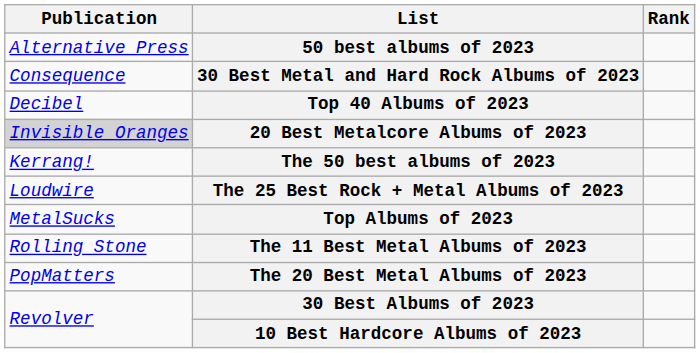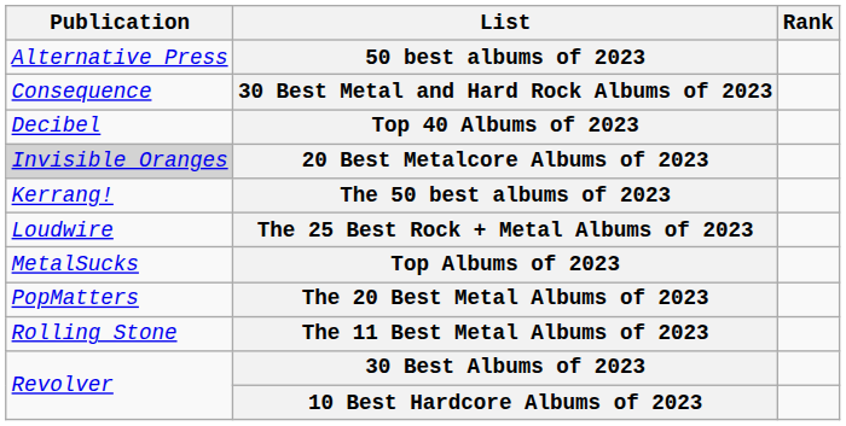rows swapped: The 20 Best Metal Albums of 2023 <-> The 11 Best Metal Albums of 2023
